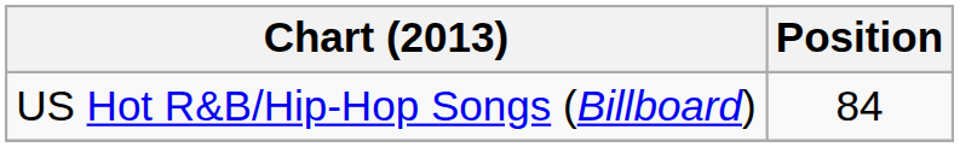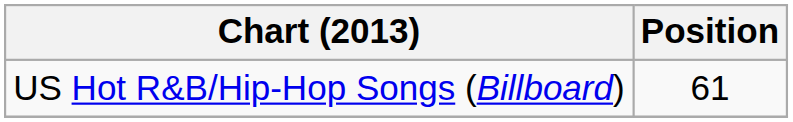US Hot R&B/Hip-Hop Songs (Billboard) | Position: 84 -> 61
